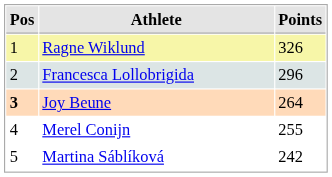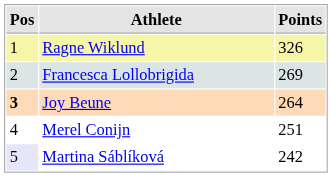Francesca Lollobrigida | Points: 296 -> 269
Merel Conijn | Points: 255 -> 251
Martina Sáblíková | Pos: no background -> lavender background
